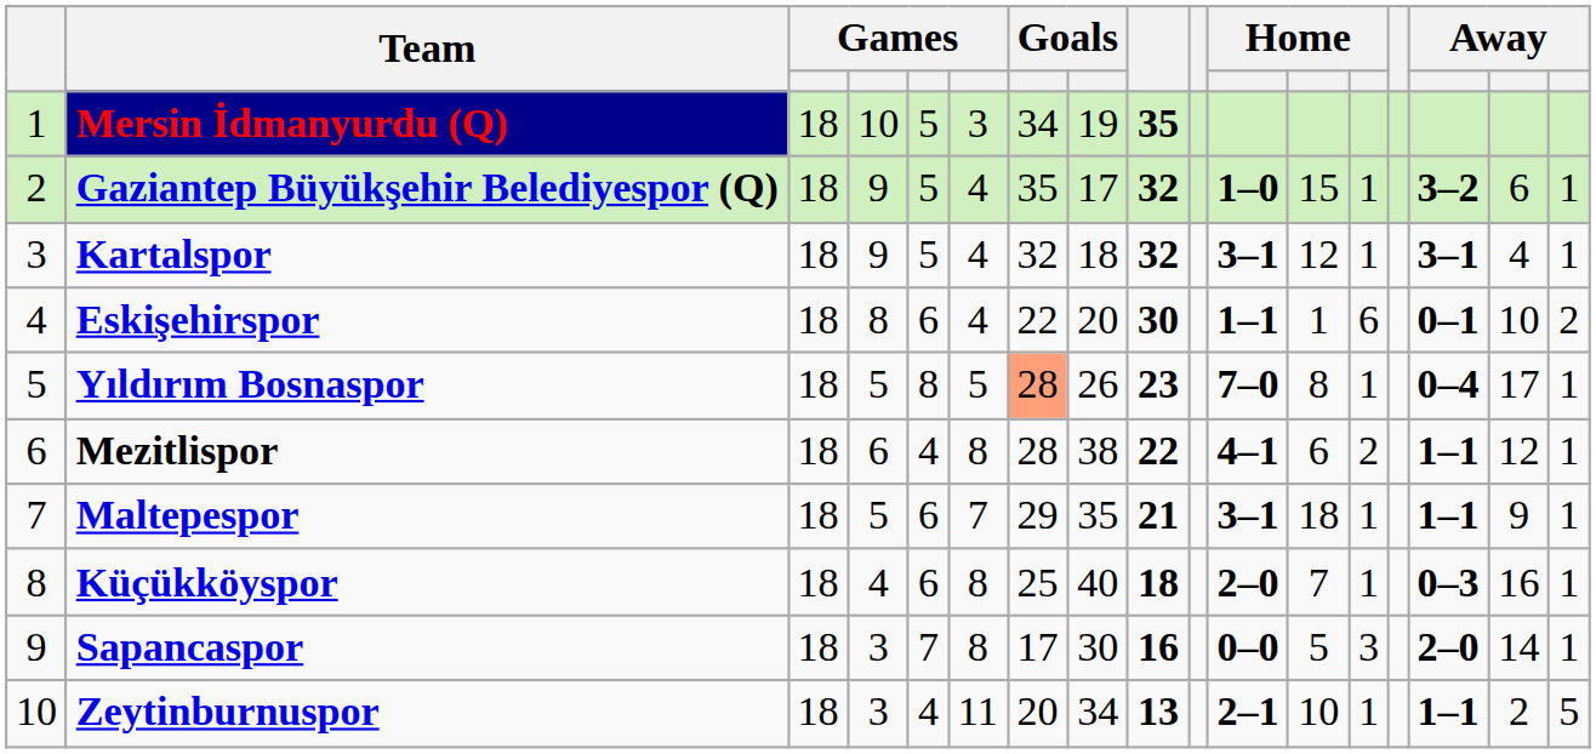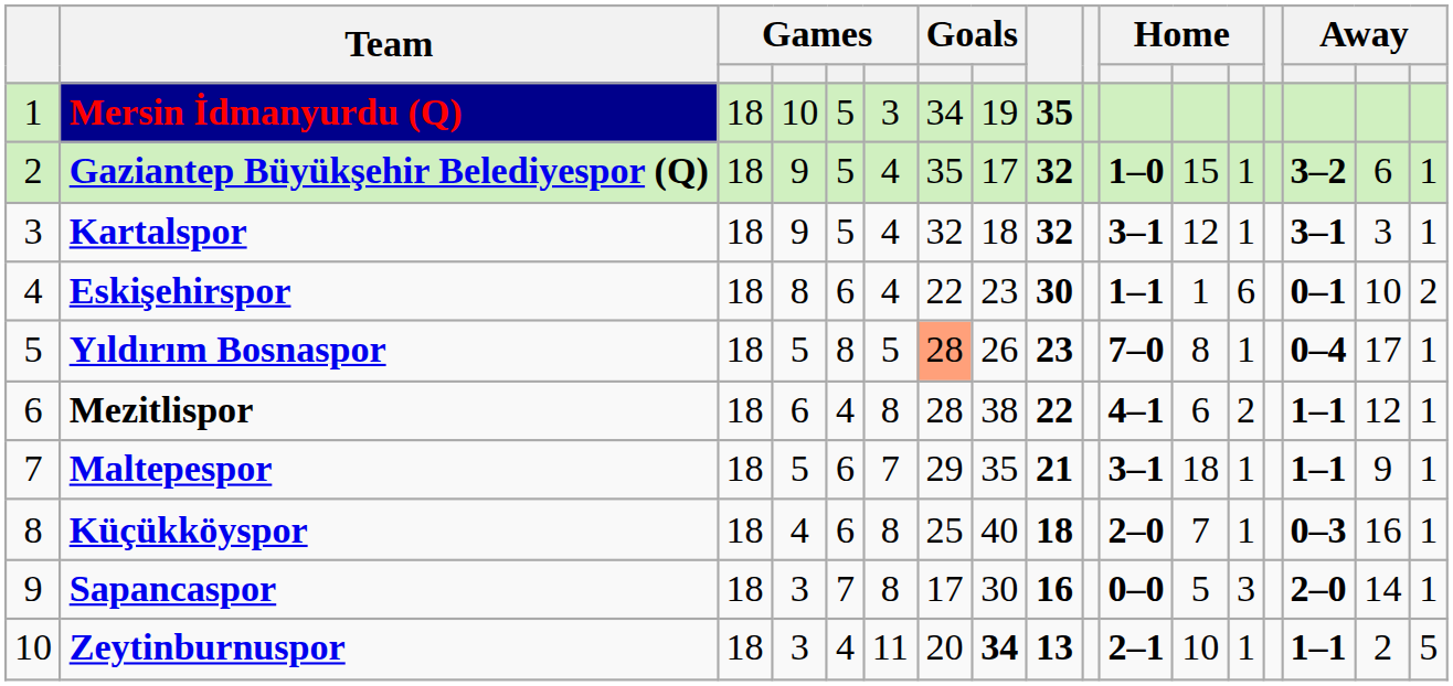Kartalspor | column 16: 4 -> 3
Eskişehirspor | column 8: 20 -> 23
Zeytinburnuspor | column 8: normal -> bold
